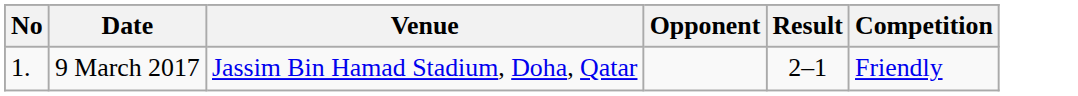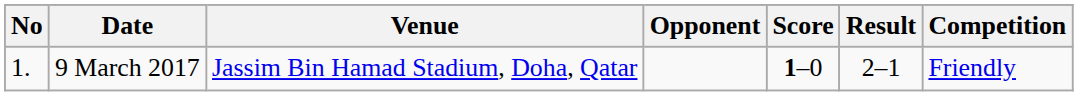+ column: Score | 1–0
